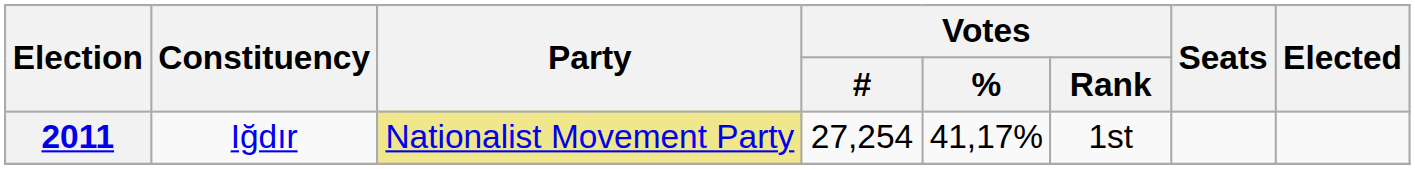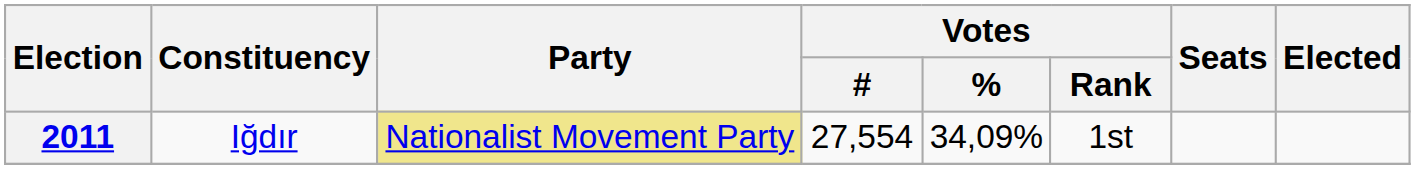2011 | Votes / #: 27,254 -> 27,554
2011 | Votes / %: 41,17% -> 34,09%
